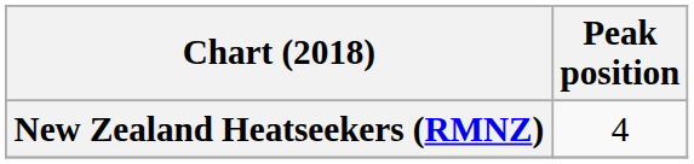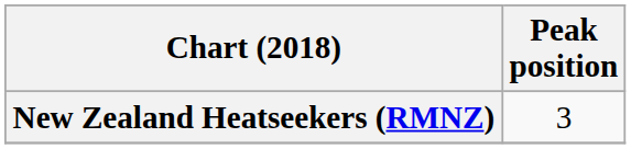New Zealand Heatseekers (RMNZ) | Peak position: 4 -> 3
